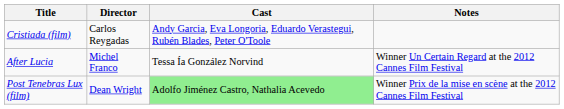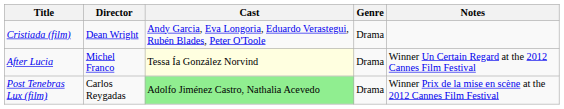+ column: Genre | Drama | Drama | Drama
Cristiada (film) | Director: Carlos Reygadas -> Dean Wright
After Lucia | Cast: no background -> lightyellow background
Post Tenebras Lux (film) | Director: Dean Wright -> Carlos Reygadas
